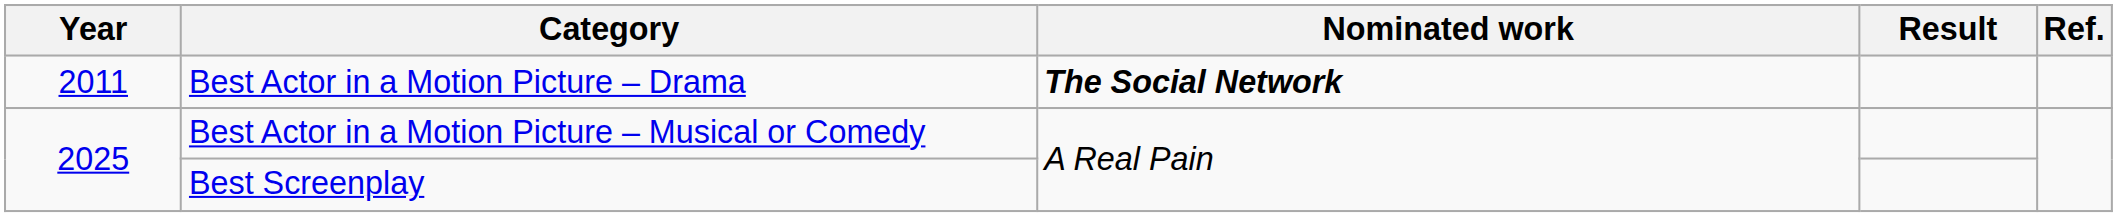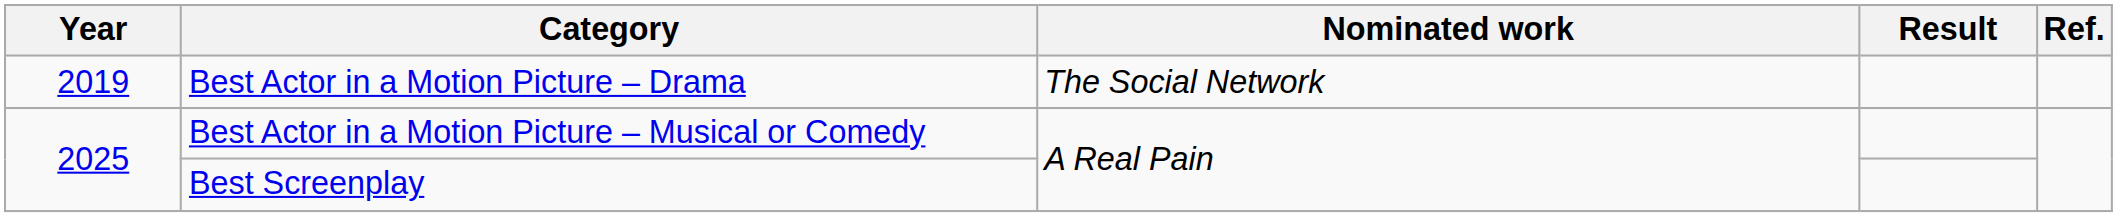Best Actor in a Motion Picture – Drama | Year: 2011 -> 2019
Best Actor in a Motion Picture – Drama | Nominated work: bold -> normal
